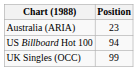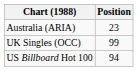rows swapped: UK Singles (OCC) <-> US Billboard Hot 100
